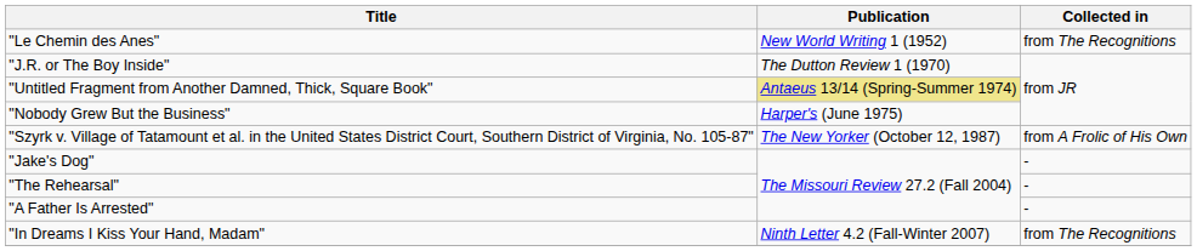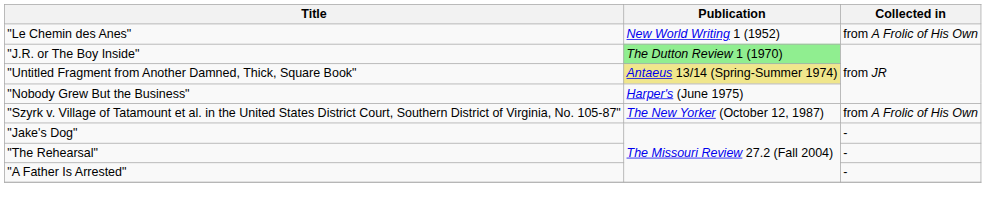"Le Chemin des Anes" | Collected in: from The Recognitions -> from A Frolic of His Own
"J.R. or The Boy Inside" | Publication: no background -> lightgreen background
- row: "In Dreams I Kiss Your Hand, Madam" | Ninth Letter 4.2 (Fall-Winter 2007) | from The Recognitions
